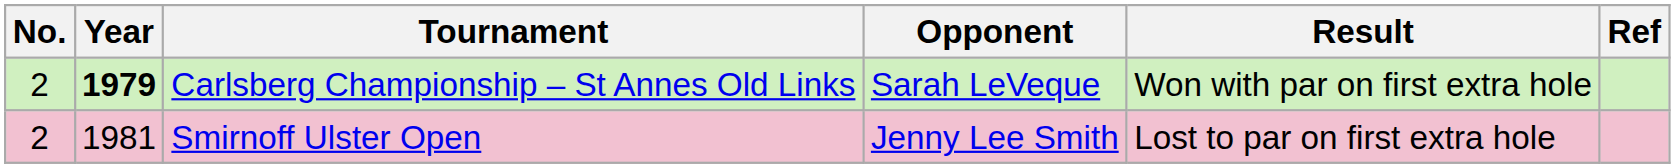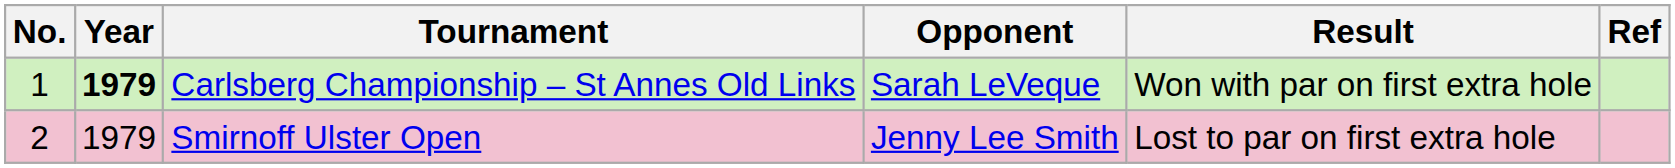Carlsberg Championship – St Annes Old Links | No.: 2 -> 1
Smirnoff Ulster Open | Year: 1981 -> 1979
